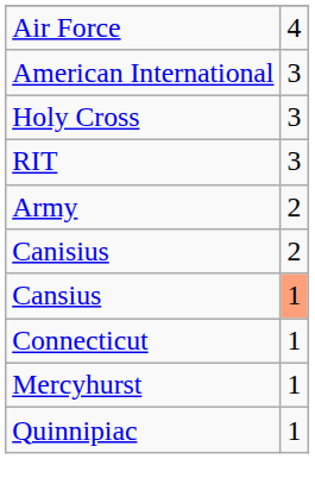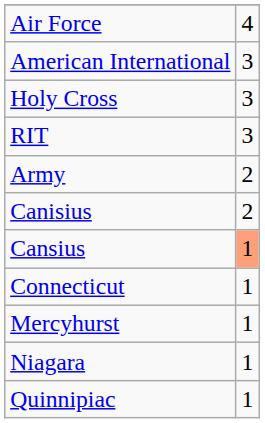+ row: Niagara | 1
